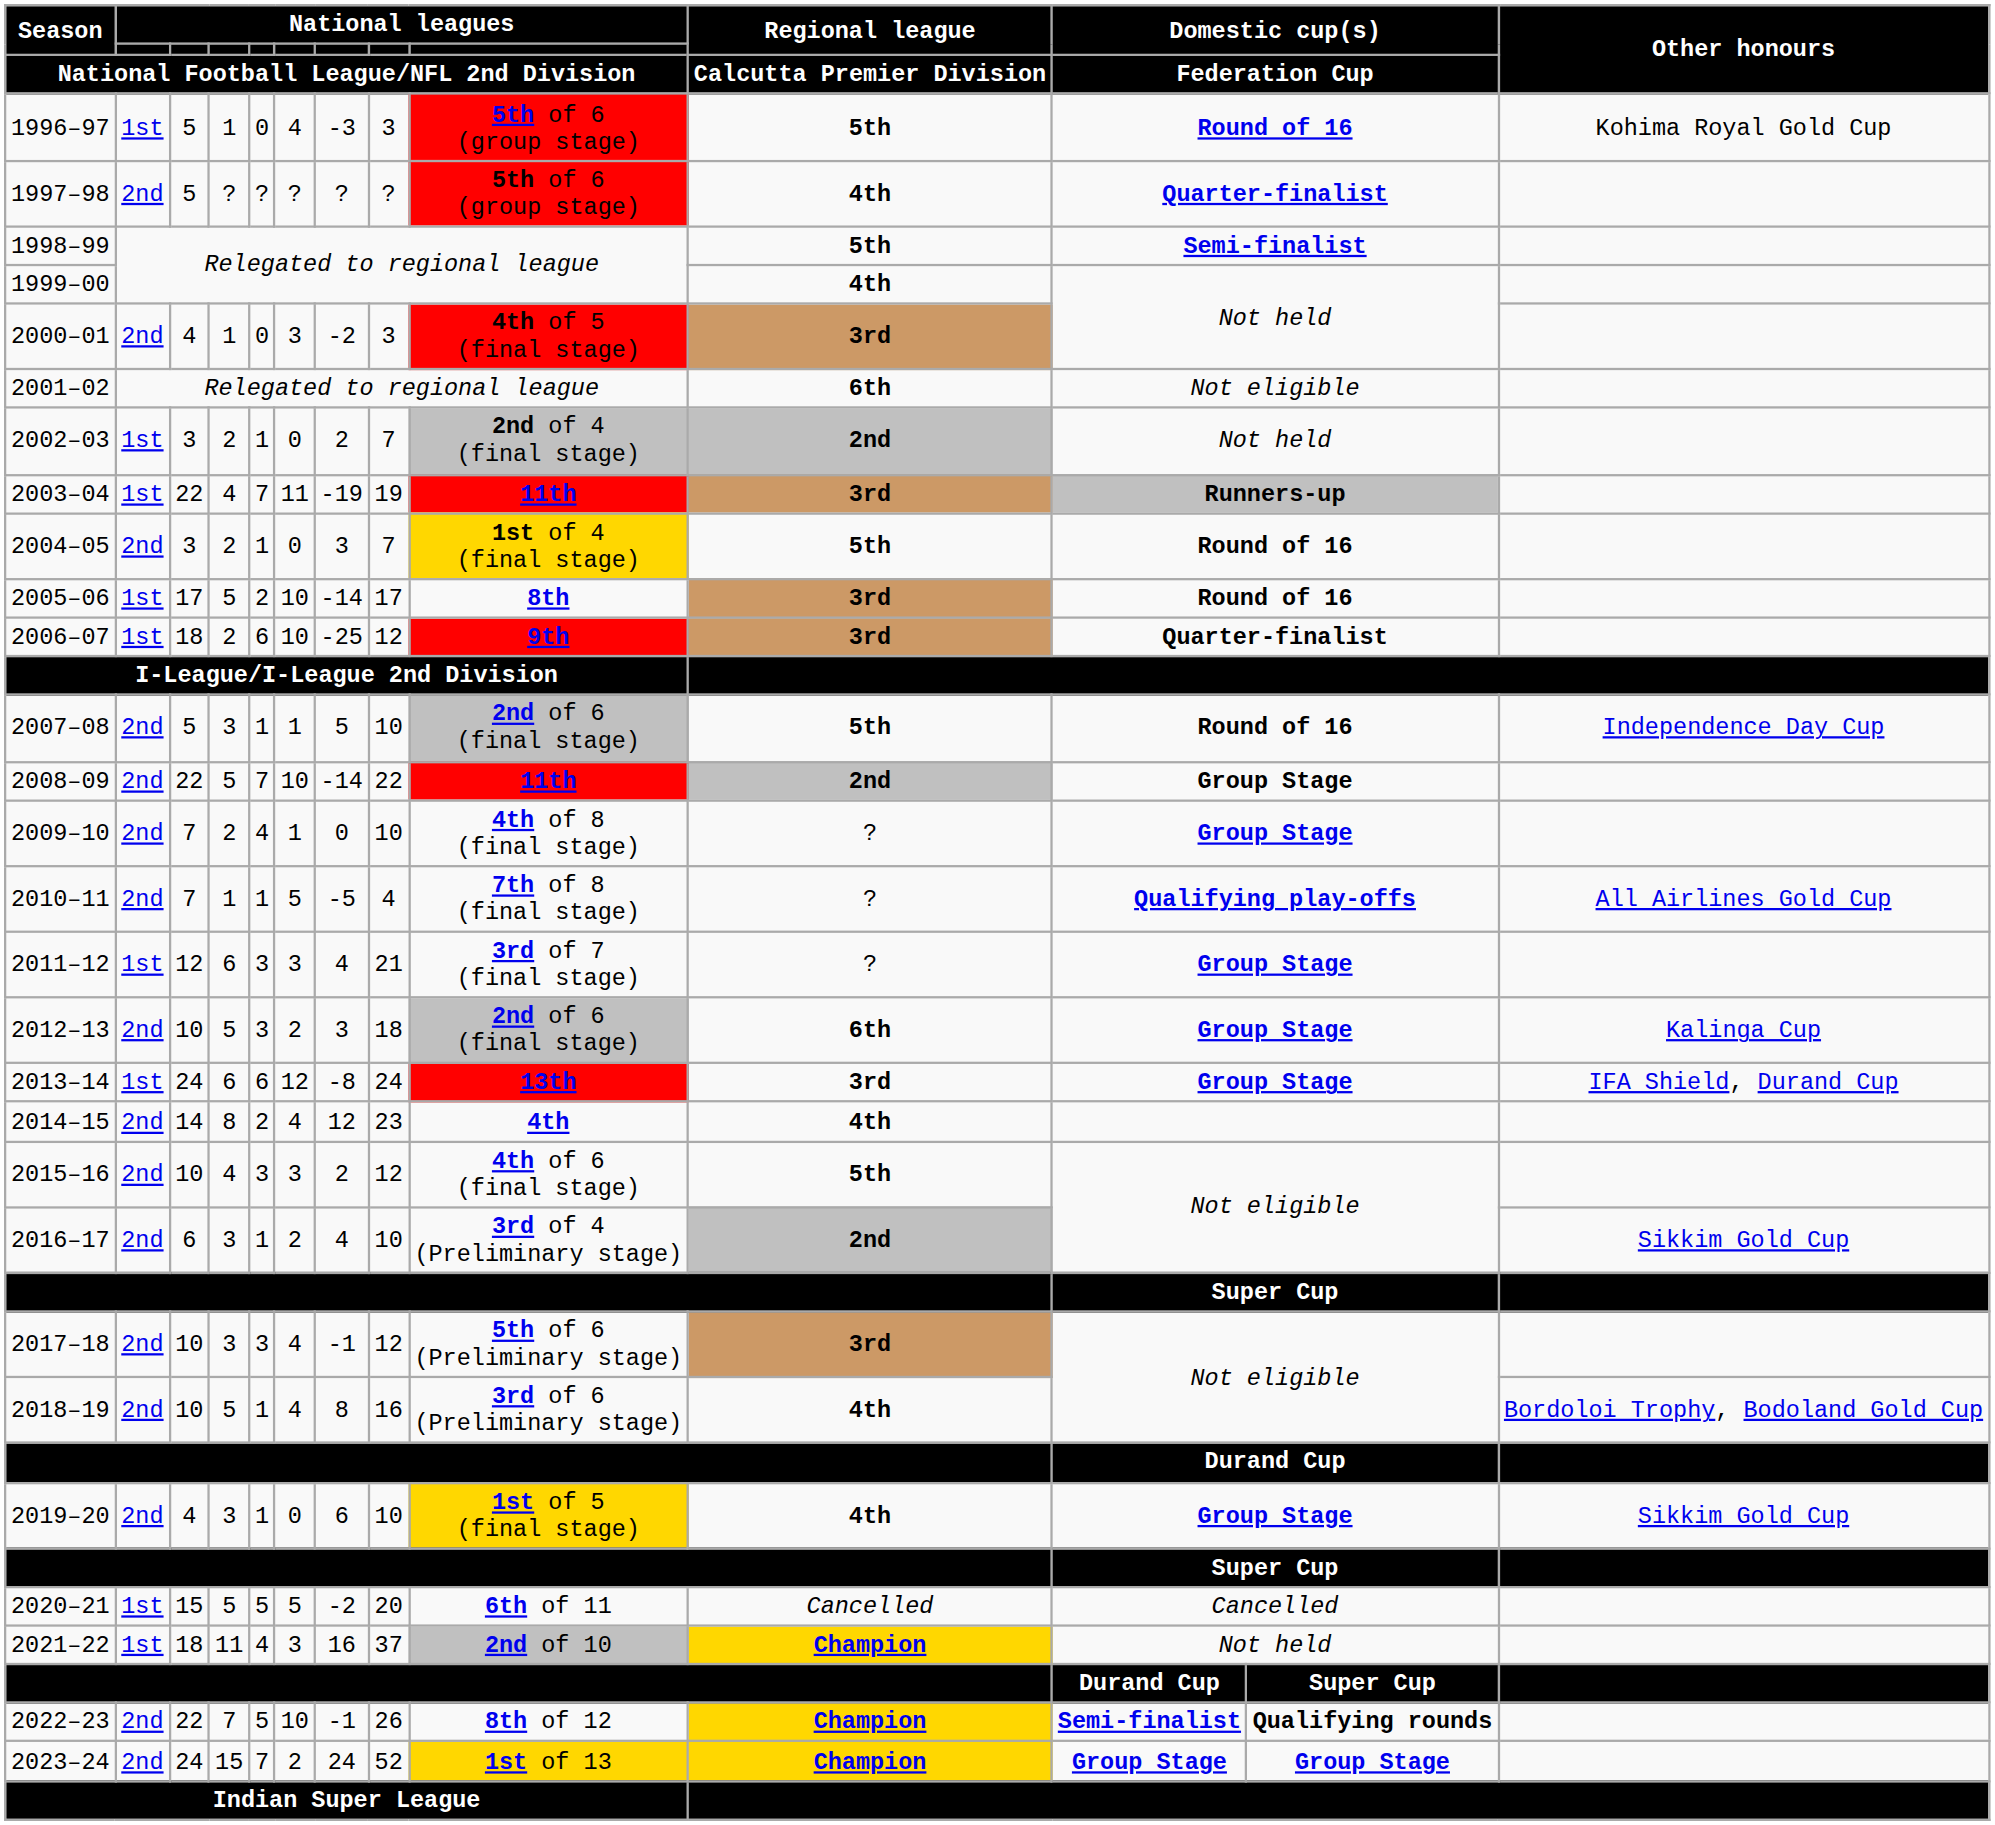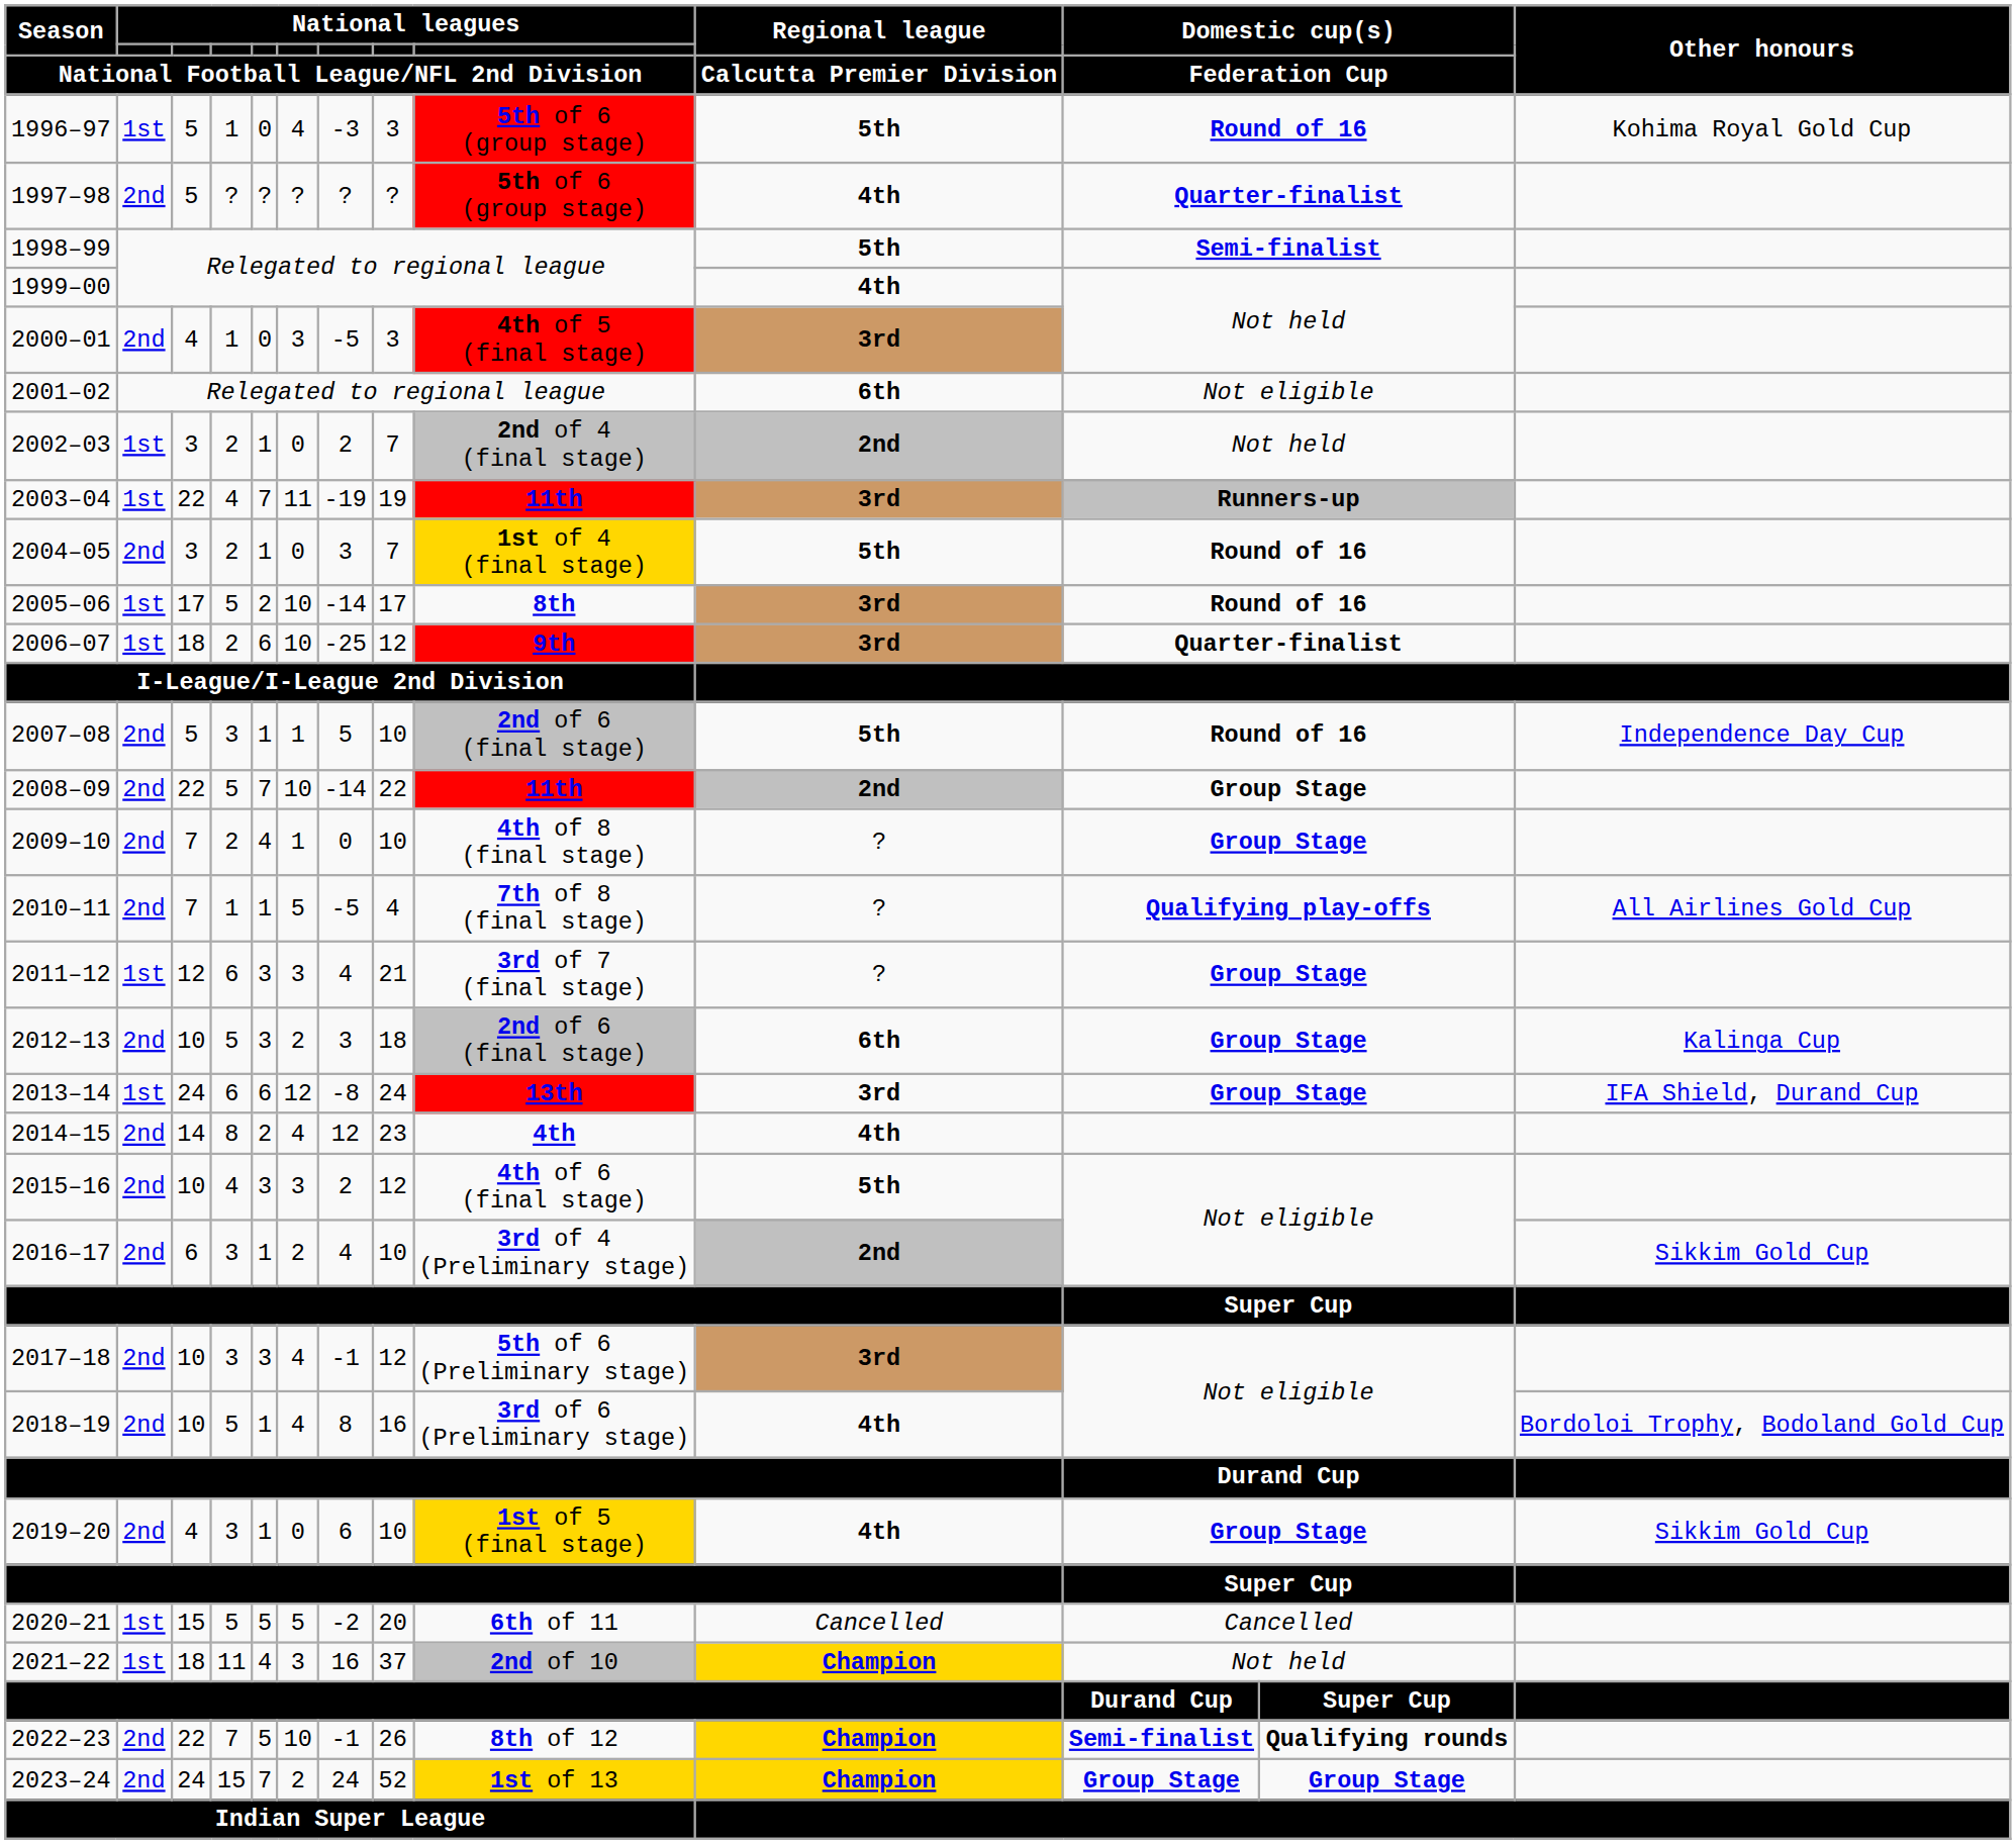2000–01 | column 7: -2 -> -5
